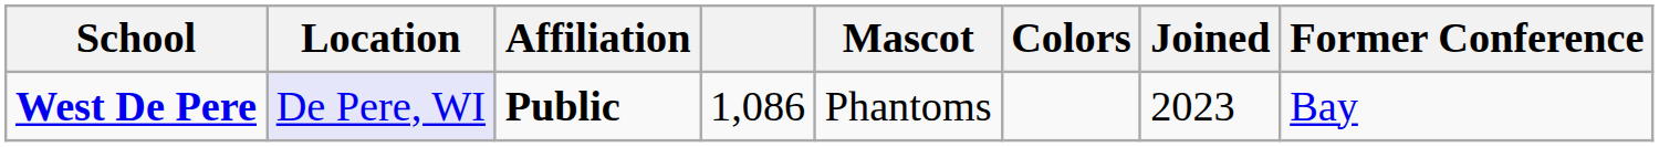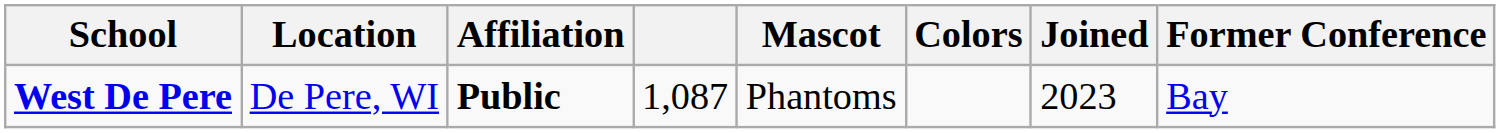West De Pere | Location: lavender background -> no background
West De Pere | column 4: 1,086 -> 1,087
